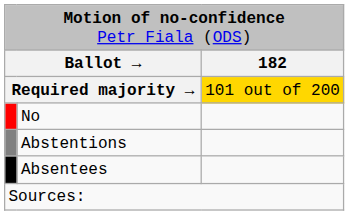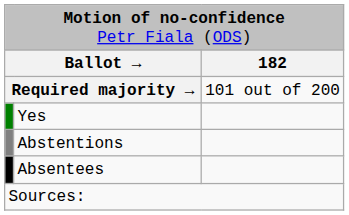Required majority → | column 3: gold background -> no background
+ row: Yes
- row: No
